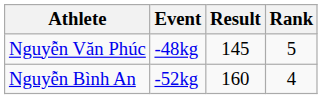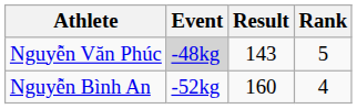Nguyễn Văn Phúc | Event: no background -> lightgrey background
Nguyễn Văn Phúc | Result: 145 -> 143
